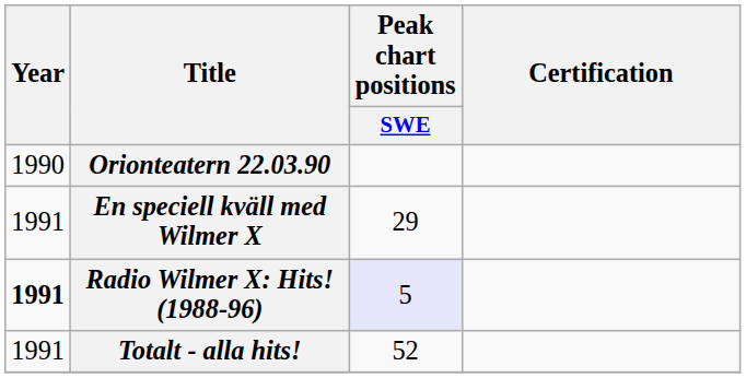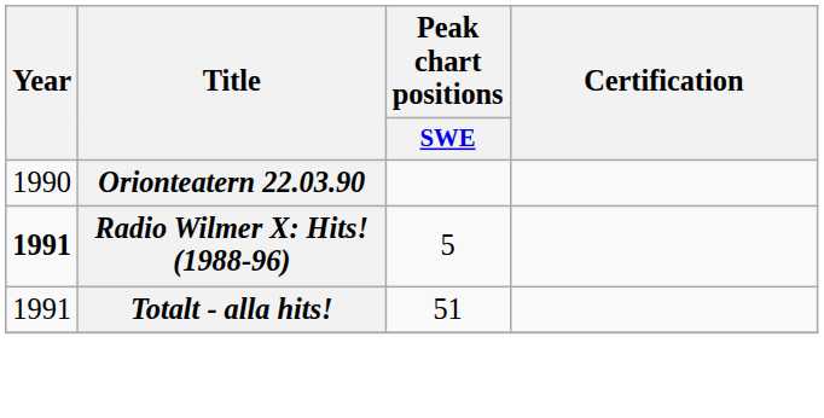- row: 1991 | En speciell kväll med Wilmer X | 29
Radio Wilmer X: Hits! (1988-96) | Peak chart positions / SWE: lavender background -> no background
Totalt - alla hits! | Peak chart positions / SWE: 52 -> 51
